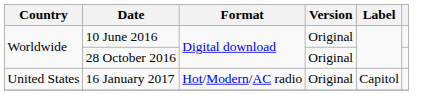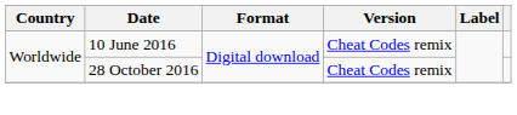10 June 2016 | Version: Original -> Cheat Codes remix
28 October 2016 | Version: Original -> Cheat Codes remix
- row: United States | 16 January 2017 | Hot/Modern/AC radio | Original | Capitol
